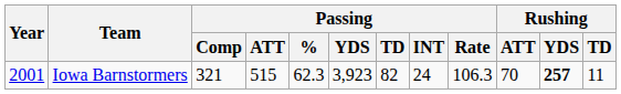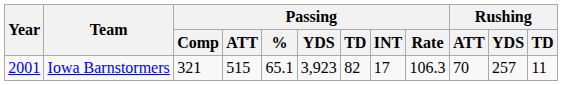Iowa Barnstormers | Passing / %: 62.3 -> 65.1
Iowa Barnstormers | Passing / INT: 24 -> 17
Iowa Barnstormers | Rushing / YDS: bold -> normal
